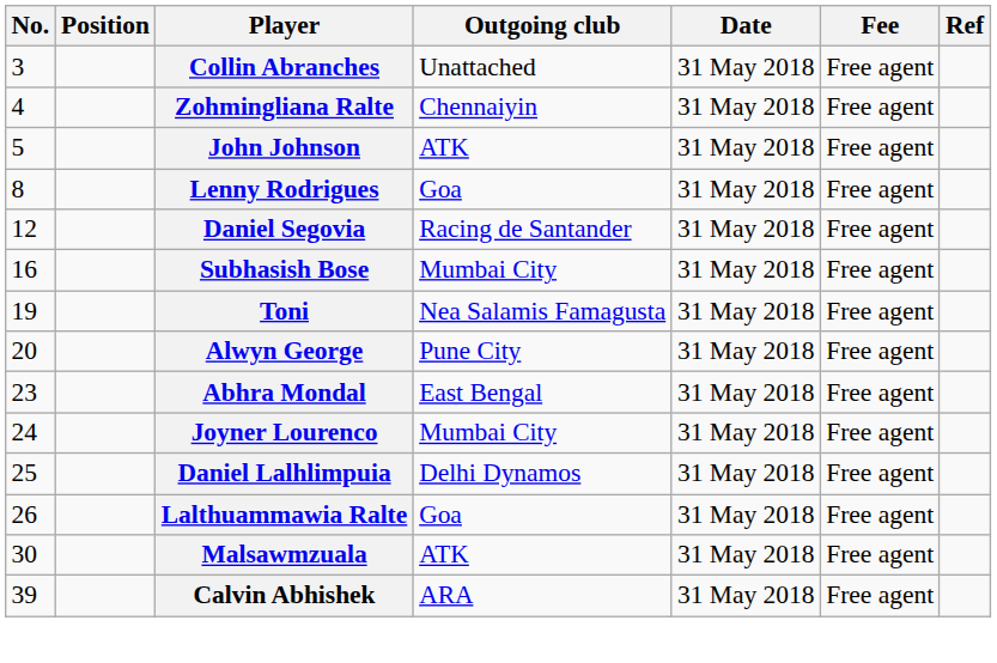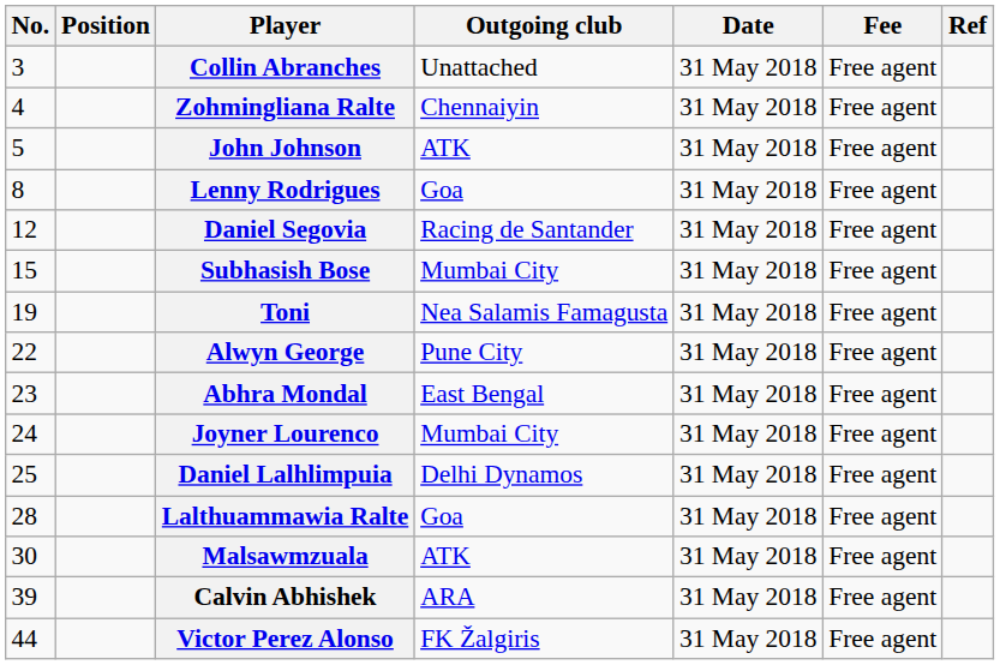Subhasish Bose | No.: 16 -> 15
Alwyn George | No.: 20 -> 22
Lalthuammawia Ralte | No.: 26 -> 28
+ row: 44 | Victor Perez Alonso | FK Žalgiris | 31 May 2018 | Free agent
